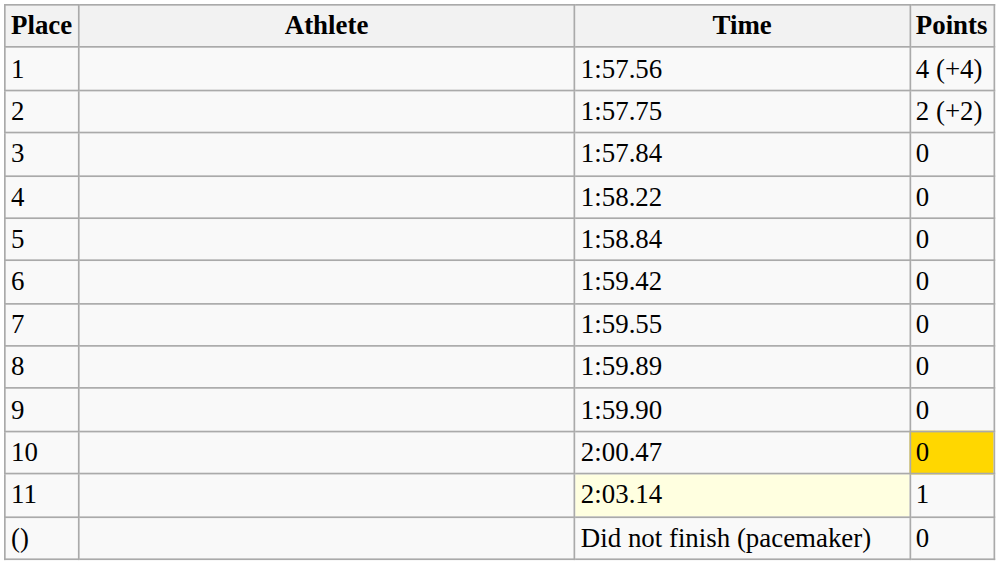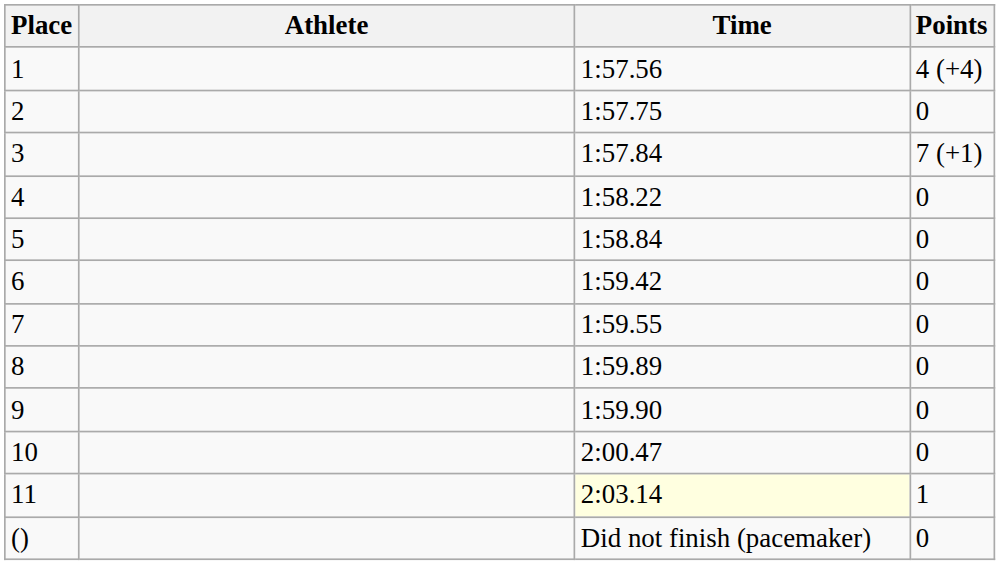2 | Points: 2 (+2) -> 0
3 | Points: 0 -> 7 (+1)
10 | Points: gold background -> no background
